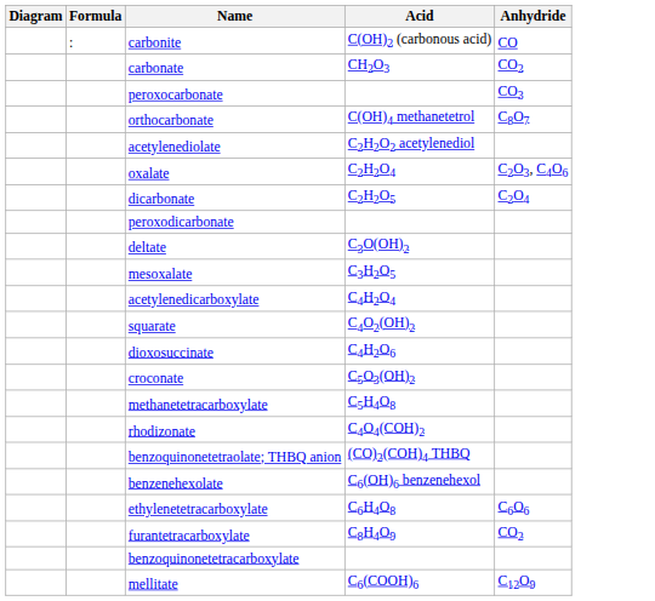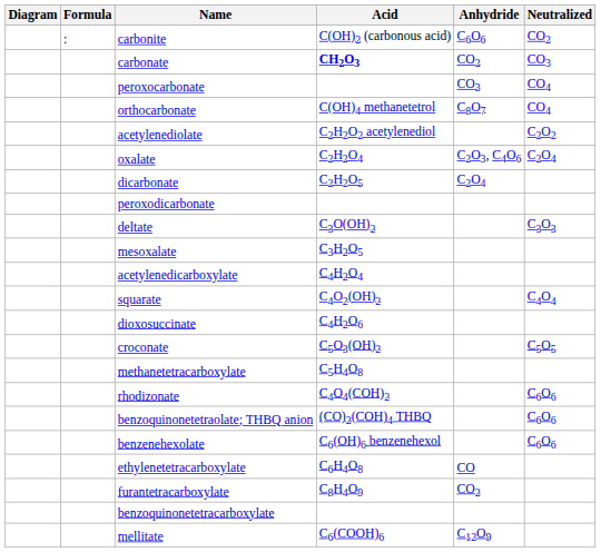+ column: Neutralized | CO2 | CO3 | CO4 | CO4 | C2O2 | C2O4 | C3O3 | C4O4 | C5O5 | C6O6 | C6O6 | C6O6
carbonite | Anhydride: CO -> C6O6
carbonate | Acid: normal -> bold
ethylenetetracarboxylate | Anhydride: C6O6 -> CO
